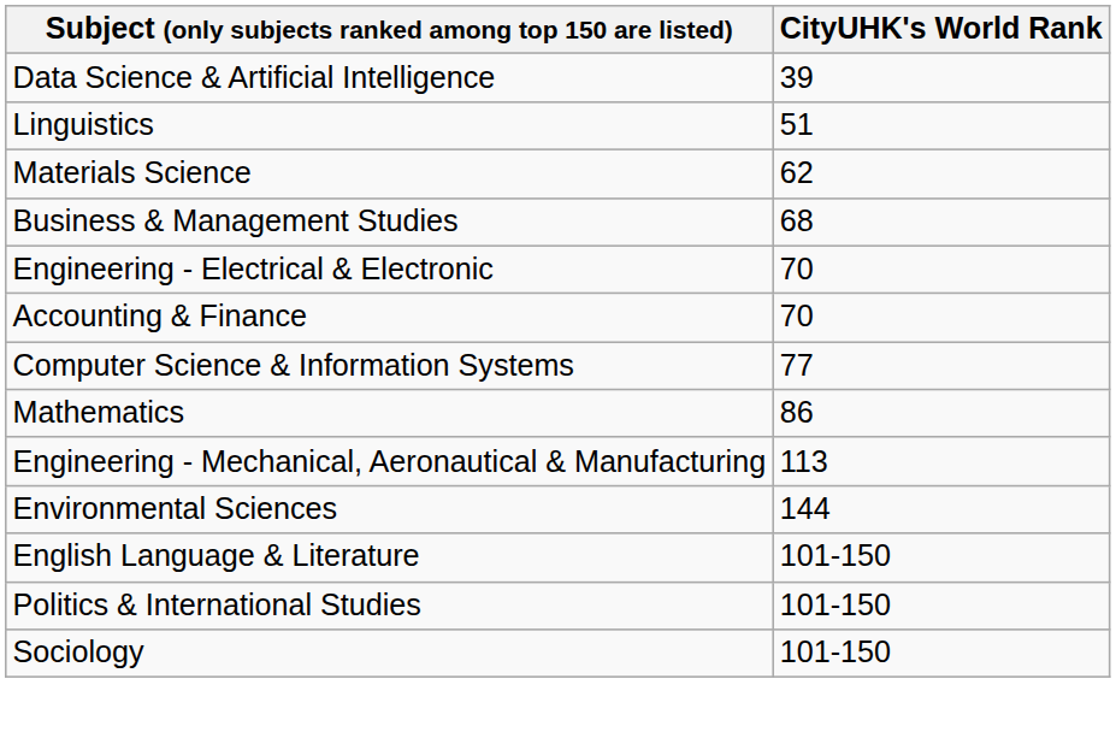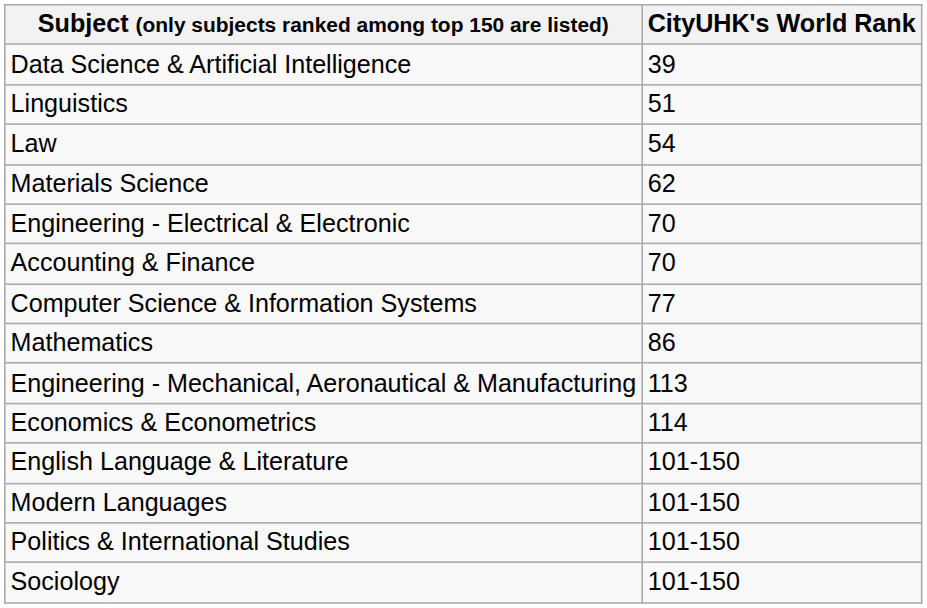+ row: Law | 54
- row: Business & Management Studies | 68
+ row: Economics & Econometrics | 114
- row: Environmental Sciences | 144
+ row: Modern Languages | 101-150
